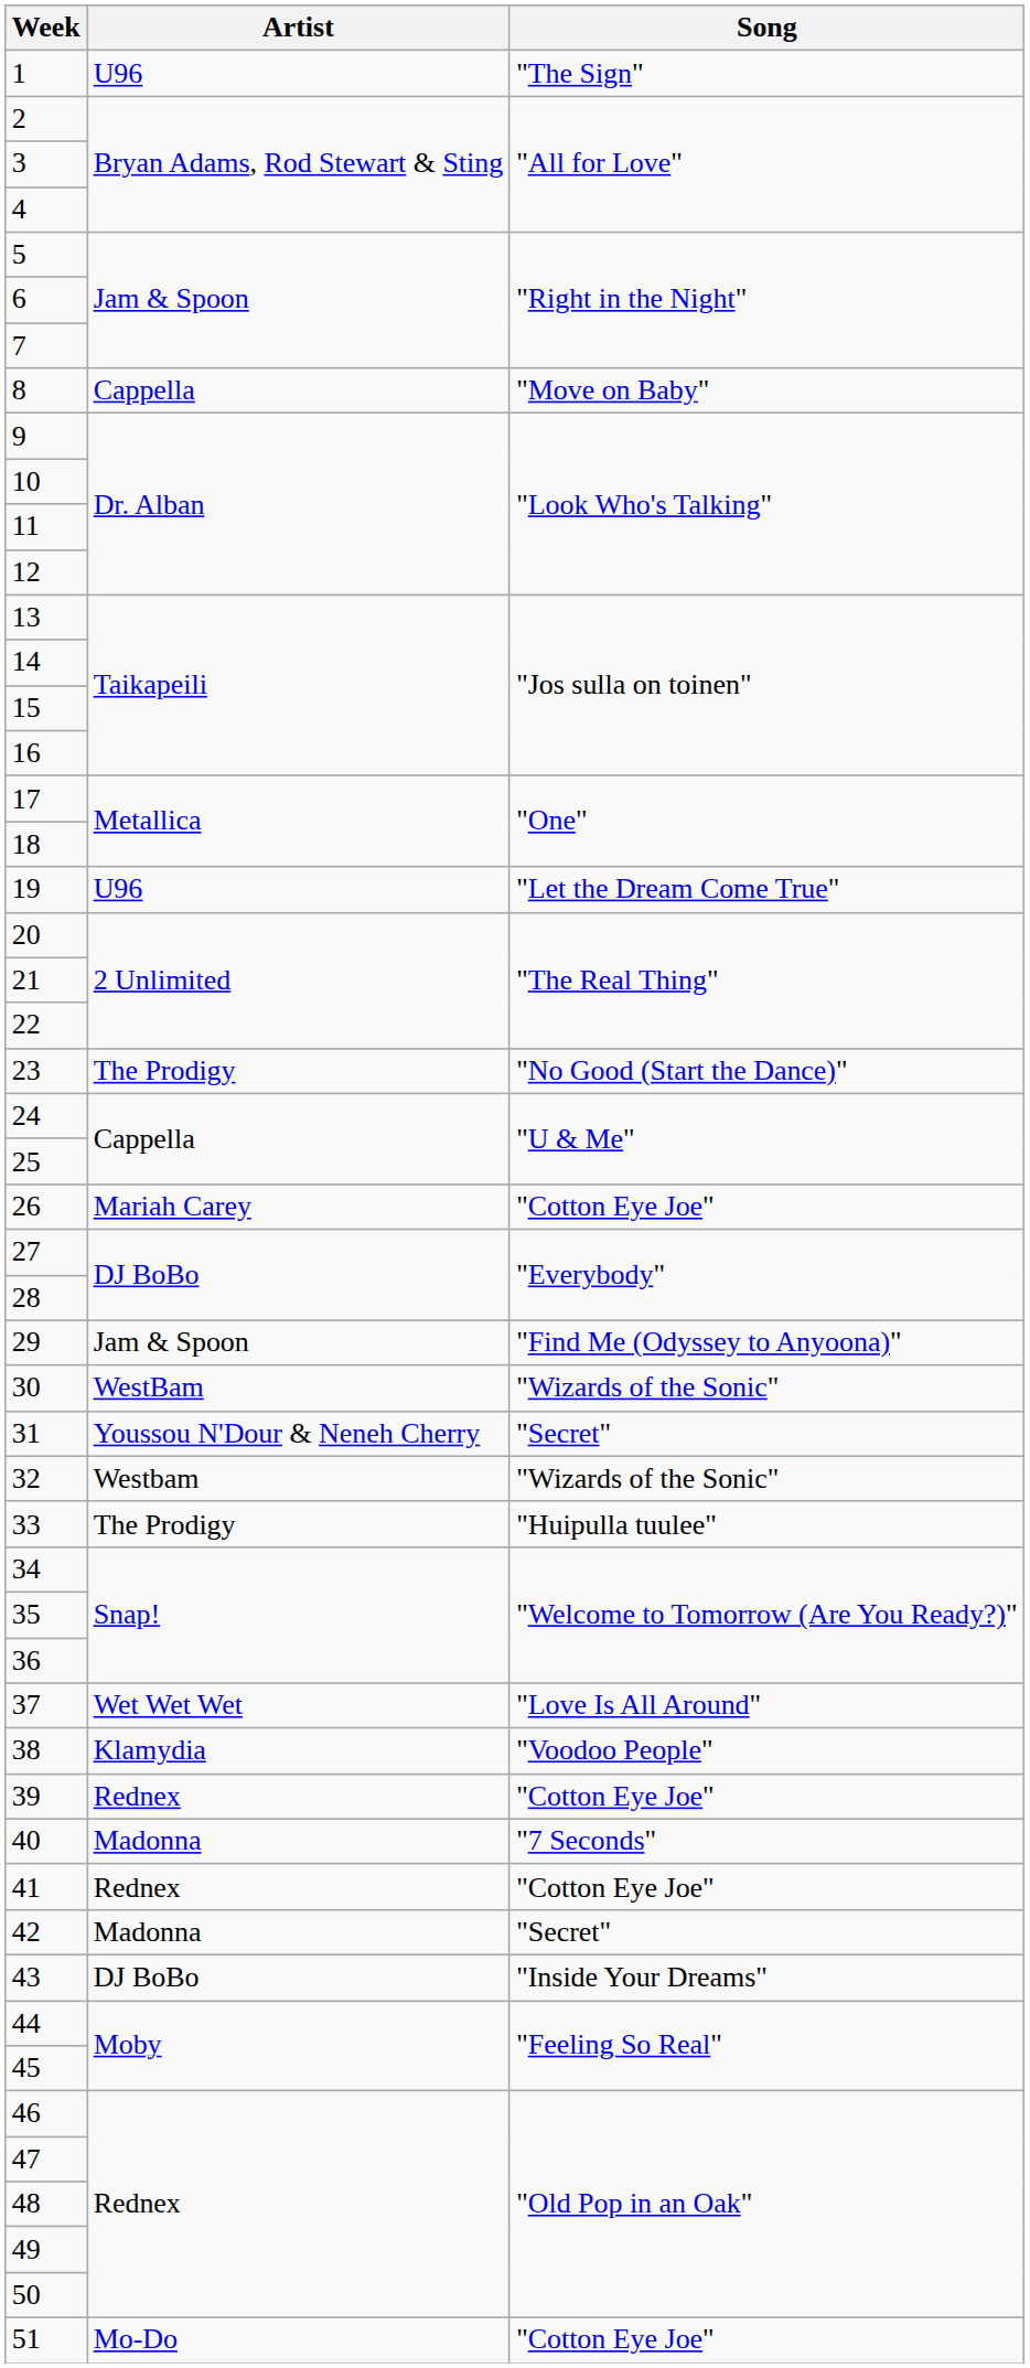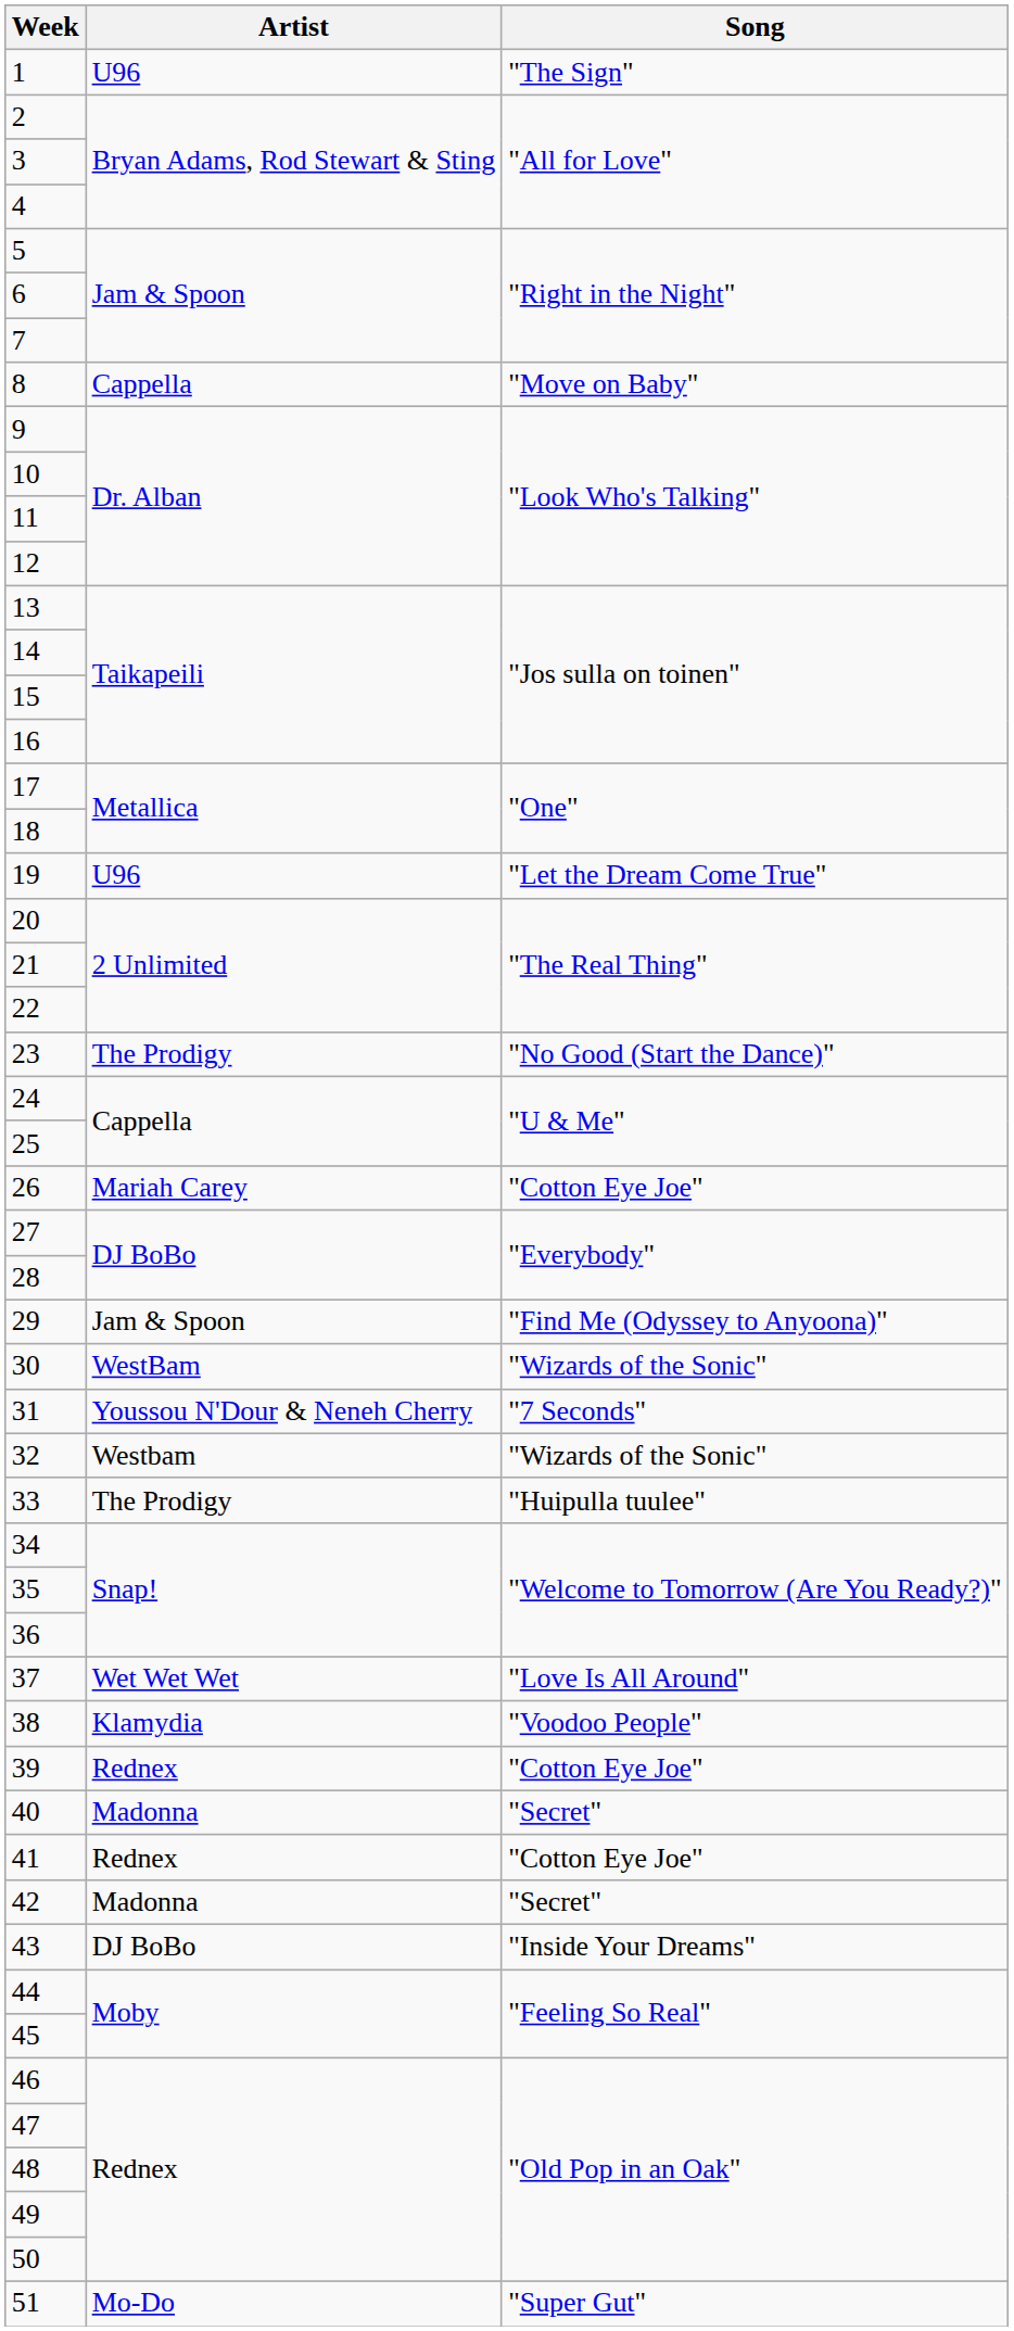31 | Song: "Secret" -> "7 Seconds"
40 | Song: "7 Seconds" -> "Secret"
51 | Song: "Cotton Eye Joe" -> "Super Gut"
